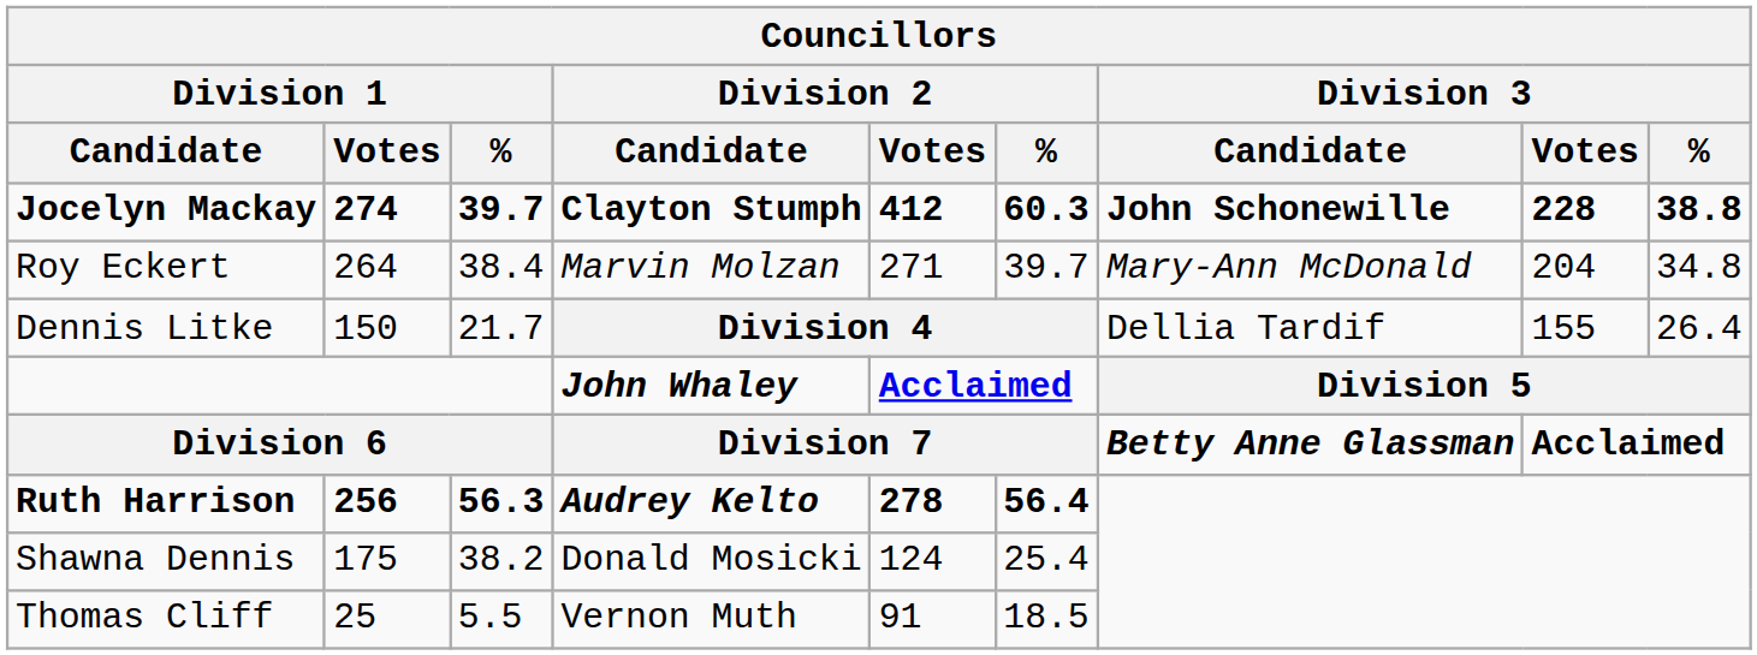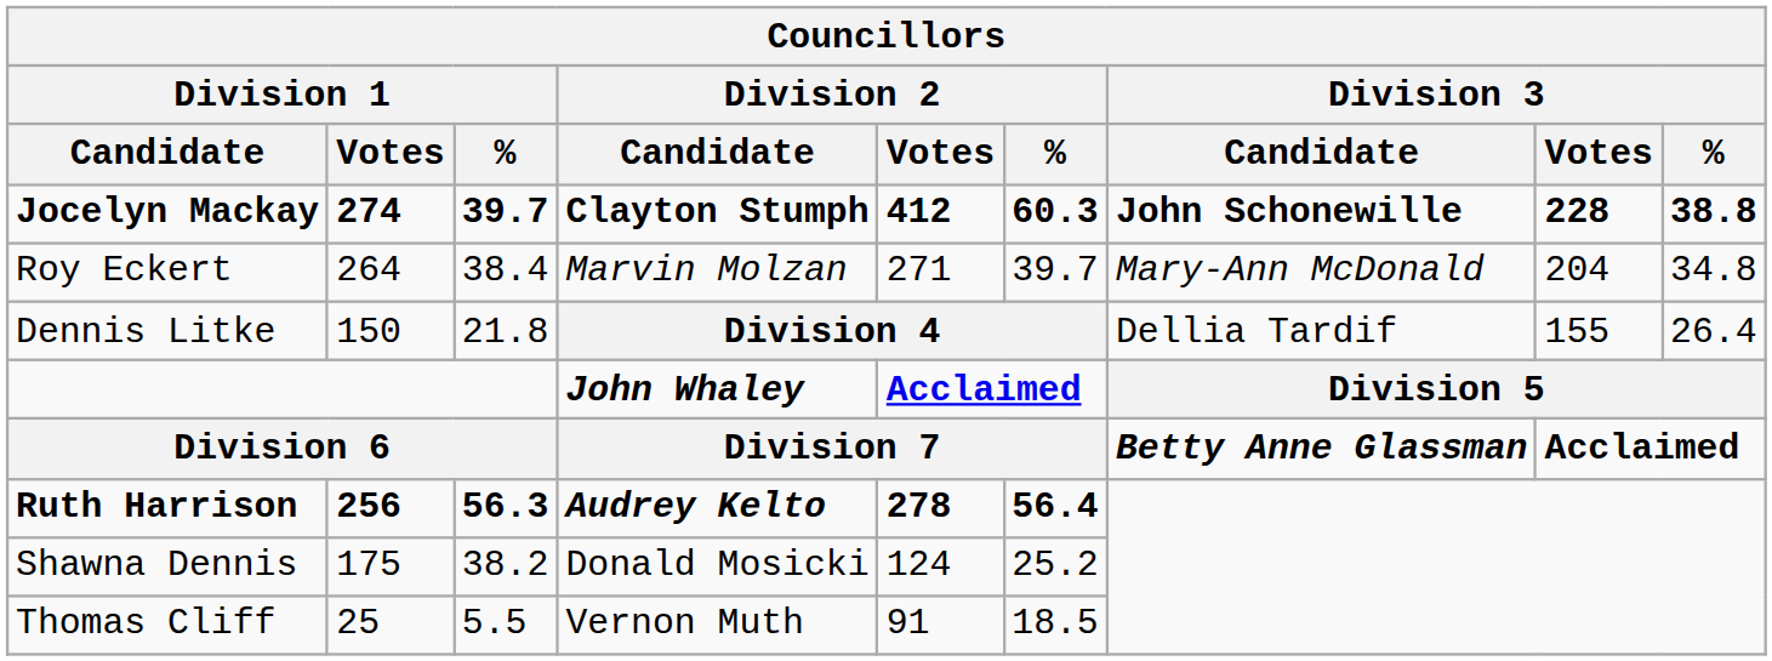Dennis Litke | Councillors / Division 1 / %: 21.7 -> 21.8
Shawna Dennis | Councillors / Division 2 / %: 25.4 -> 25.2
